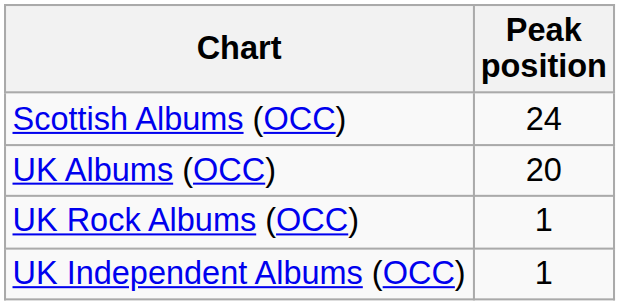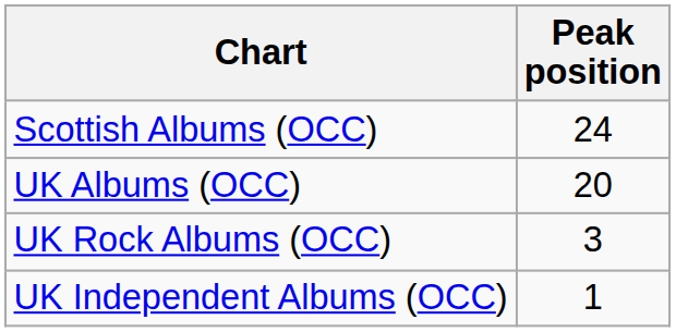UK Rock Albums (OCC) | Peak position: 1 -> 3
